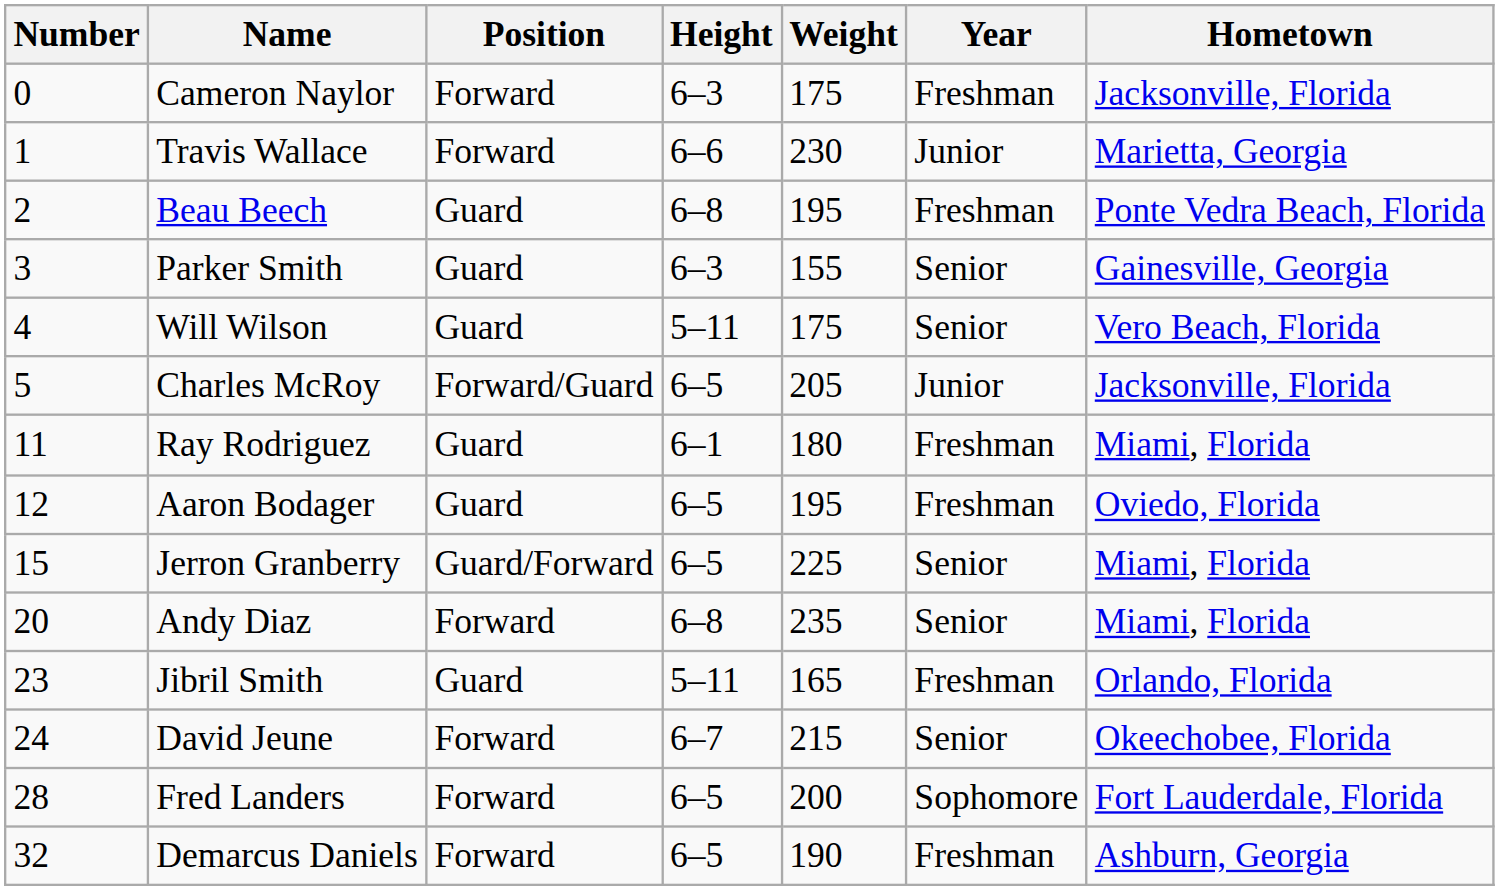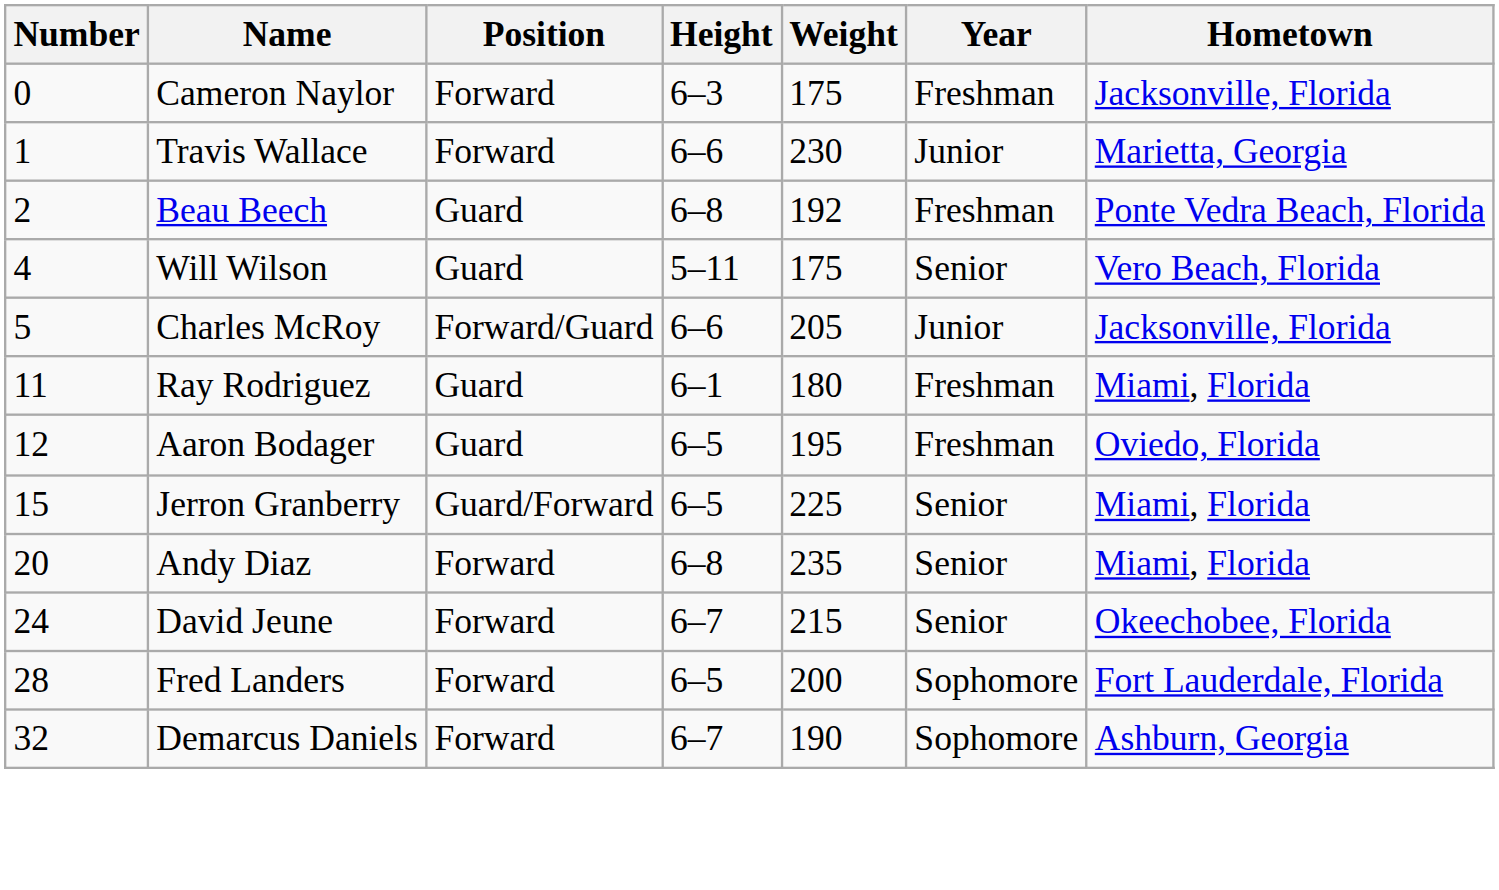Beau Beech | Weight: 195 -> 192
- row: 3 | Parker Smith | Guard | 6–3 | 155 | Senior | Gainesville, Georgia
Charles McRoy | Height: 6–5 -> 6–6
- row: 23 | Jibril Smith | Guard | 5–11 | 165 | Freshman | Orlando, Florida
Demarcus Daniels | Height: 6–5 -> 6–7
Demarcus Daniels | Year: Freshman -> Sophomore
